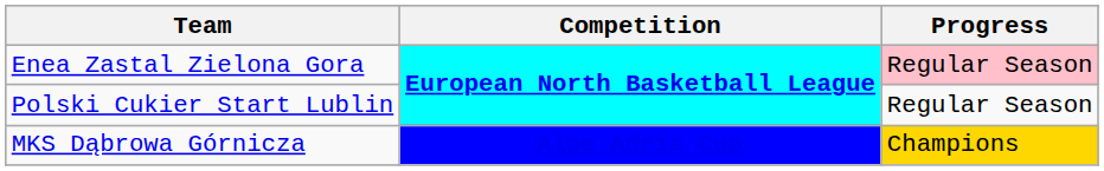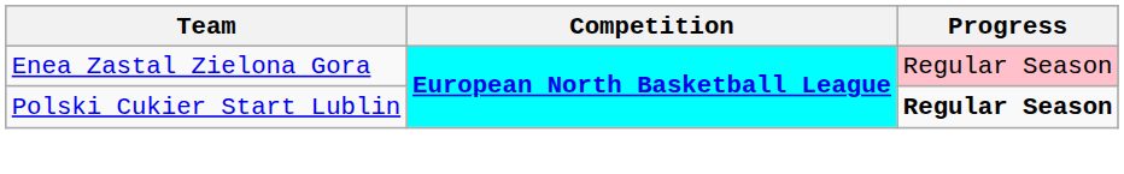Polski Cukier Start Lublin | Progress: normal -> bold
- row: MKS Dąbrowa Górnicza | Alpe Adria Cup | Champions
